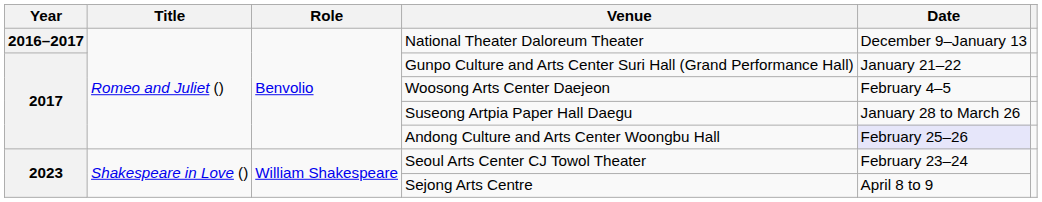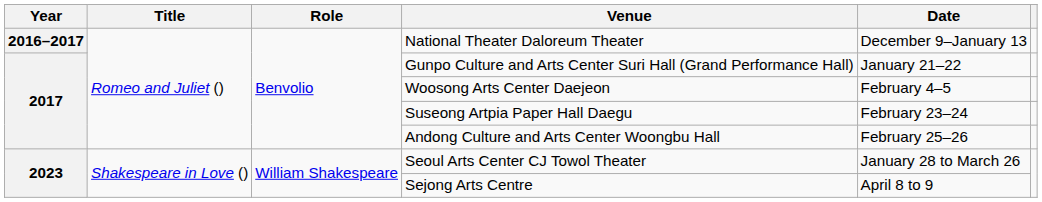Suseong Artpia Paper Hall Daegu | Date: January 28 to March 26 -> February 23–24
Andong Culture and Arts Center Woongbu Hall | Date: lavender background -> no background
Seoul Arts Center CJ Towol Theater | Date: February 23–24 -> January 28 to March 26
